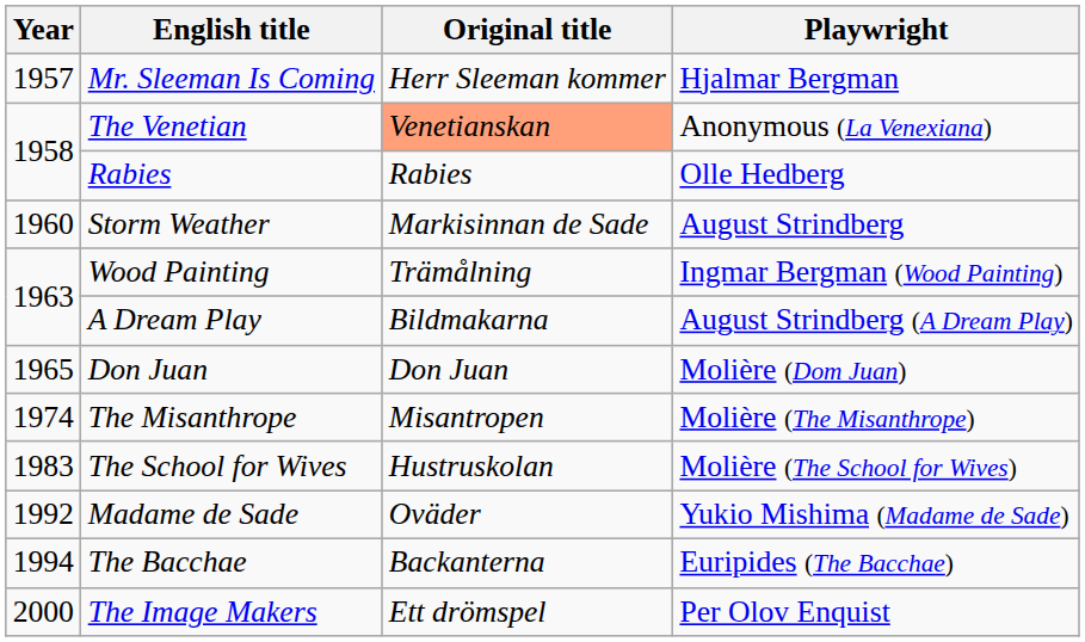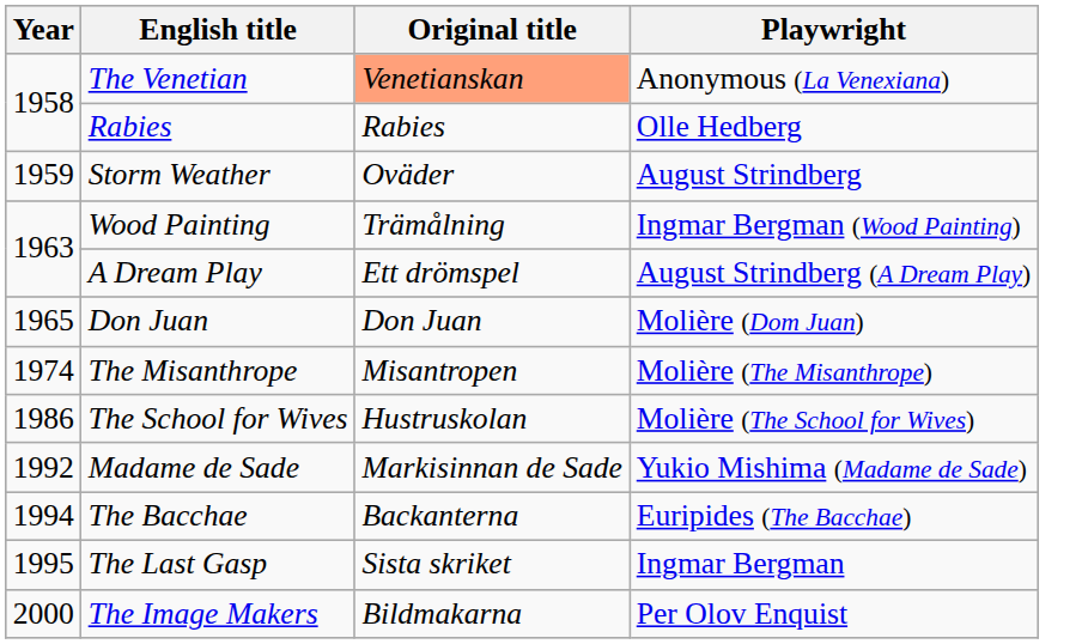- row: 1957 | Mr. Sleeman Is Coming | Herr Sleeman kommer | Hjalmar Bergman
Storm Weather | Year: 1960 -> 1959
Storm Weather | Original title: Markisinnan de Sade -> Oväder
A Dream Play | Original title: Bildmakarna -> Ett drömspel
The School for Wives | Year: 1983 -> 1986
Madame de Sade | Original title: Oväder -> Markisinnan de Sade
+ row: 1995 | The Last Gasp | Sista skriket | Ingmar Bergman
The Image Makers | Original title: Ett drömspel -> Bildmakarna
